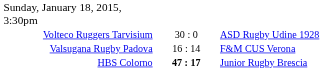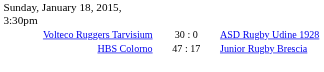- row: Valsugana Rugby Padova | 16 : 14 | F&M CUS Verona
HBS Colorno | column 2: bold -> normal
